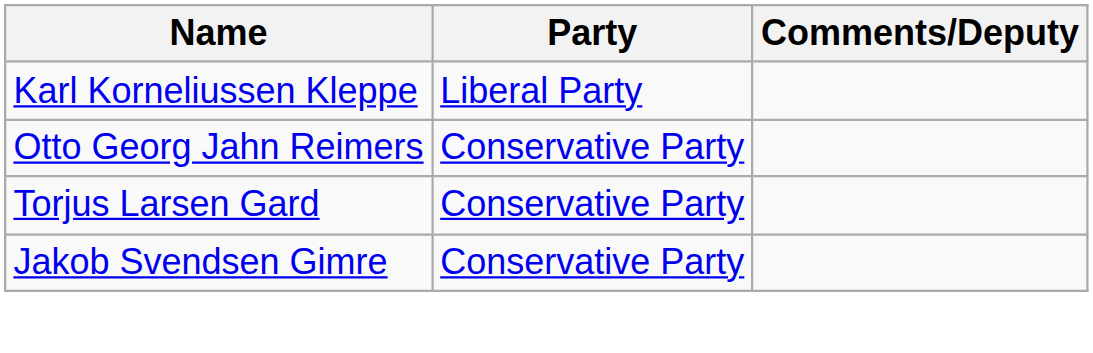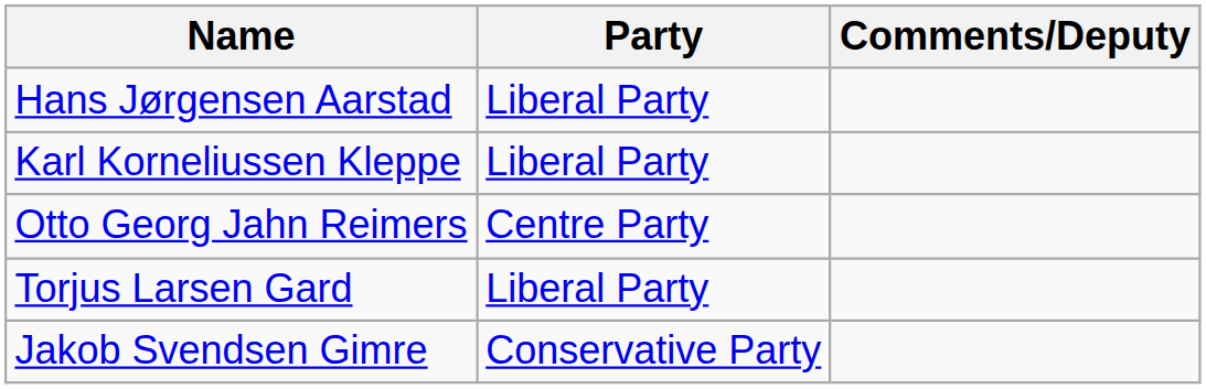+ row: Hans Jørgensen Aarstad | Liberal Party
Otto Georg Jahn Reimers | Party: Conservative Party -> Centre Party
Torjus Larsen Gard | Party: Conservative Party -> Liberal Party
